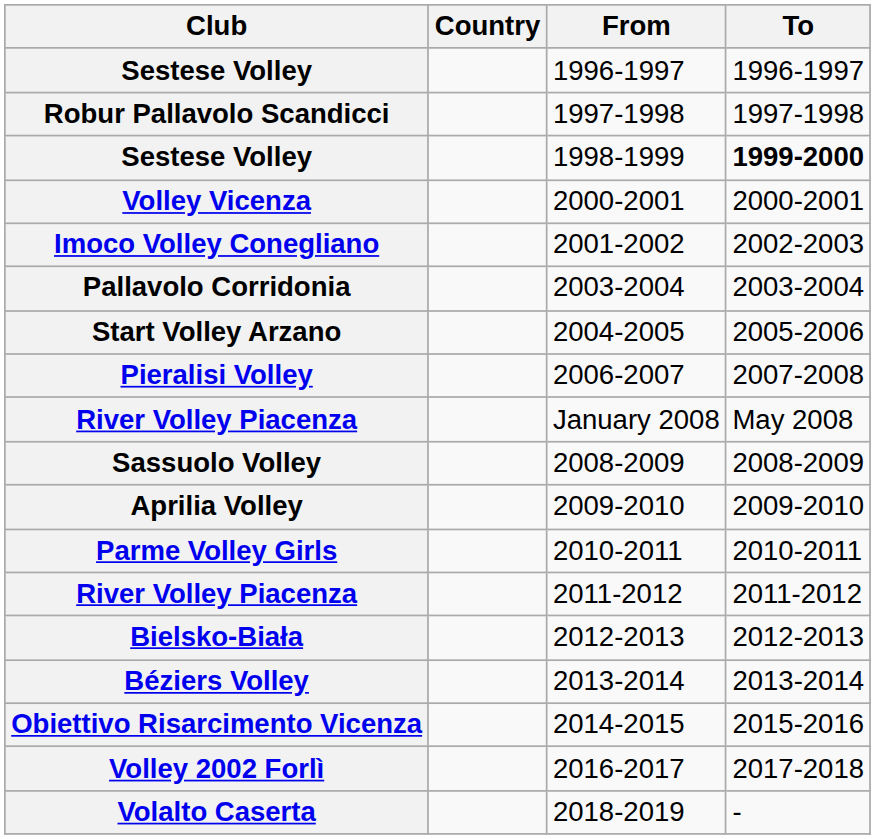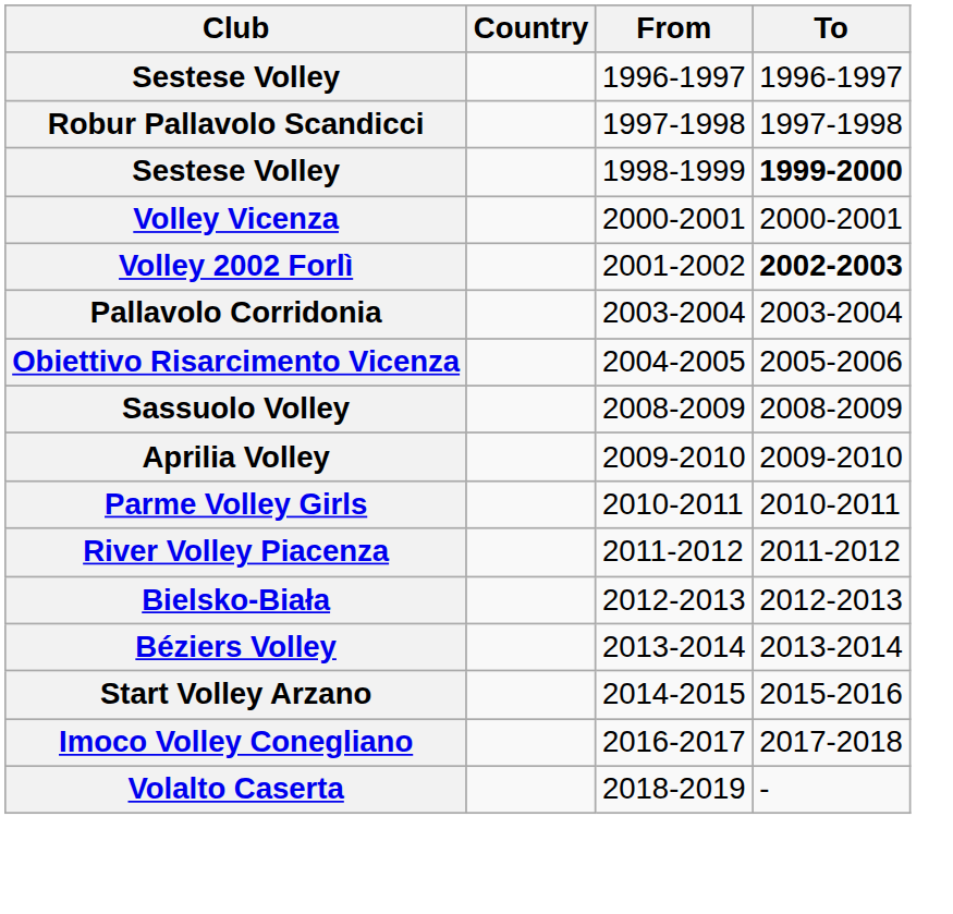2001-2002 | Club: Imoco Volley Conegliano -> Volley 2002 Forlì
2001-2002 | To: normal -> bold
2004-2005 | Club: Start Volley Arzano -> Obiettivo Risarcimento Vicenza
- row: Pieralisi Volley | 2006-2007 | 2007-2008
- row: River Volley Piacenza | January 2008 | May 2008
2014-2015 | Club: Obiettivo Risarcimento Vicenza -> Start Volley Arzano
2016-2017 | Club: Volley 2002 Forlì -> Imoco Volley Conegliano
